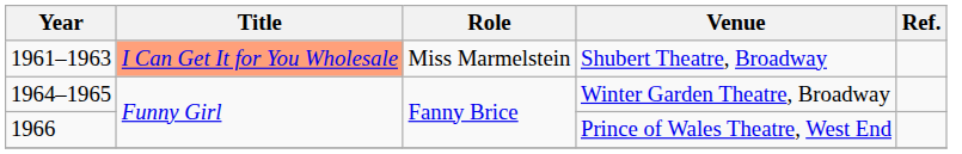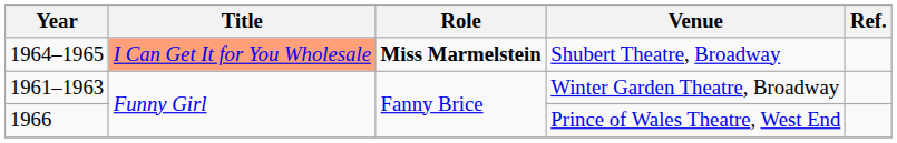Shubert Theatre, Broadway | Year: 1961–1963 -> 1964–1965
Shubert Theatre, Broadway | Role: normal -> bold
Winter Garden Theatre, Broadway | Year: 1964–1965 -> 1961–1963
